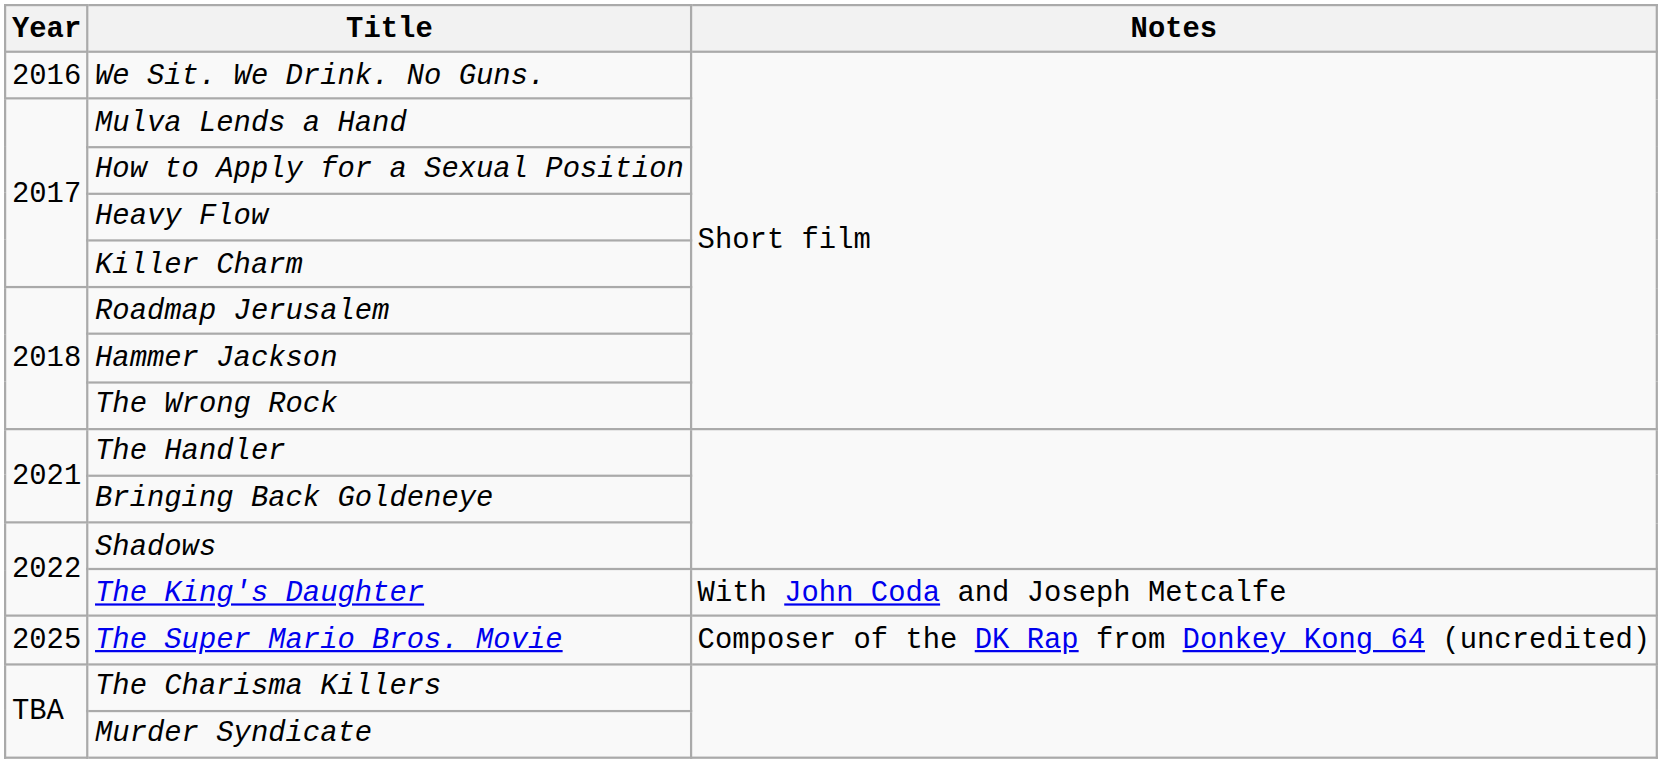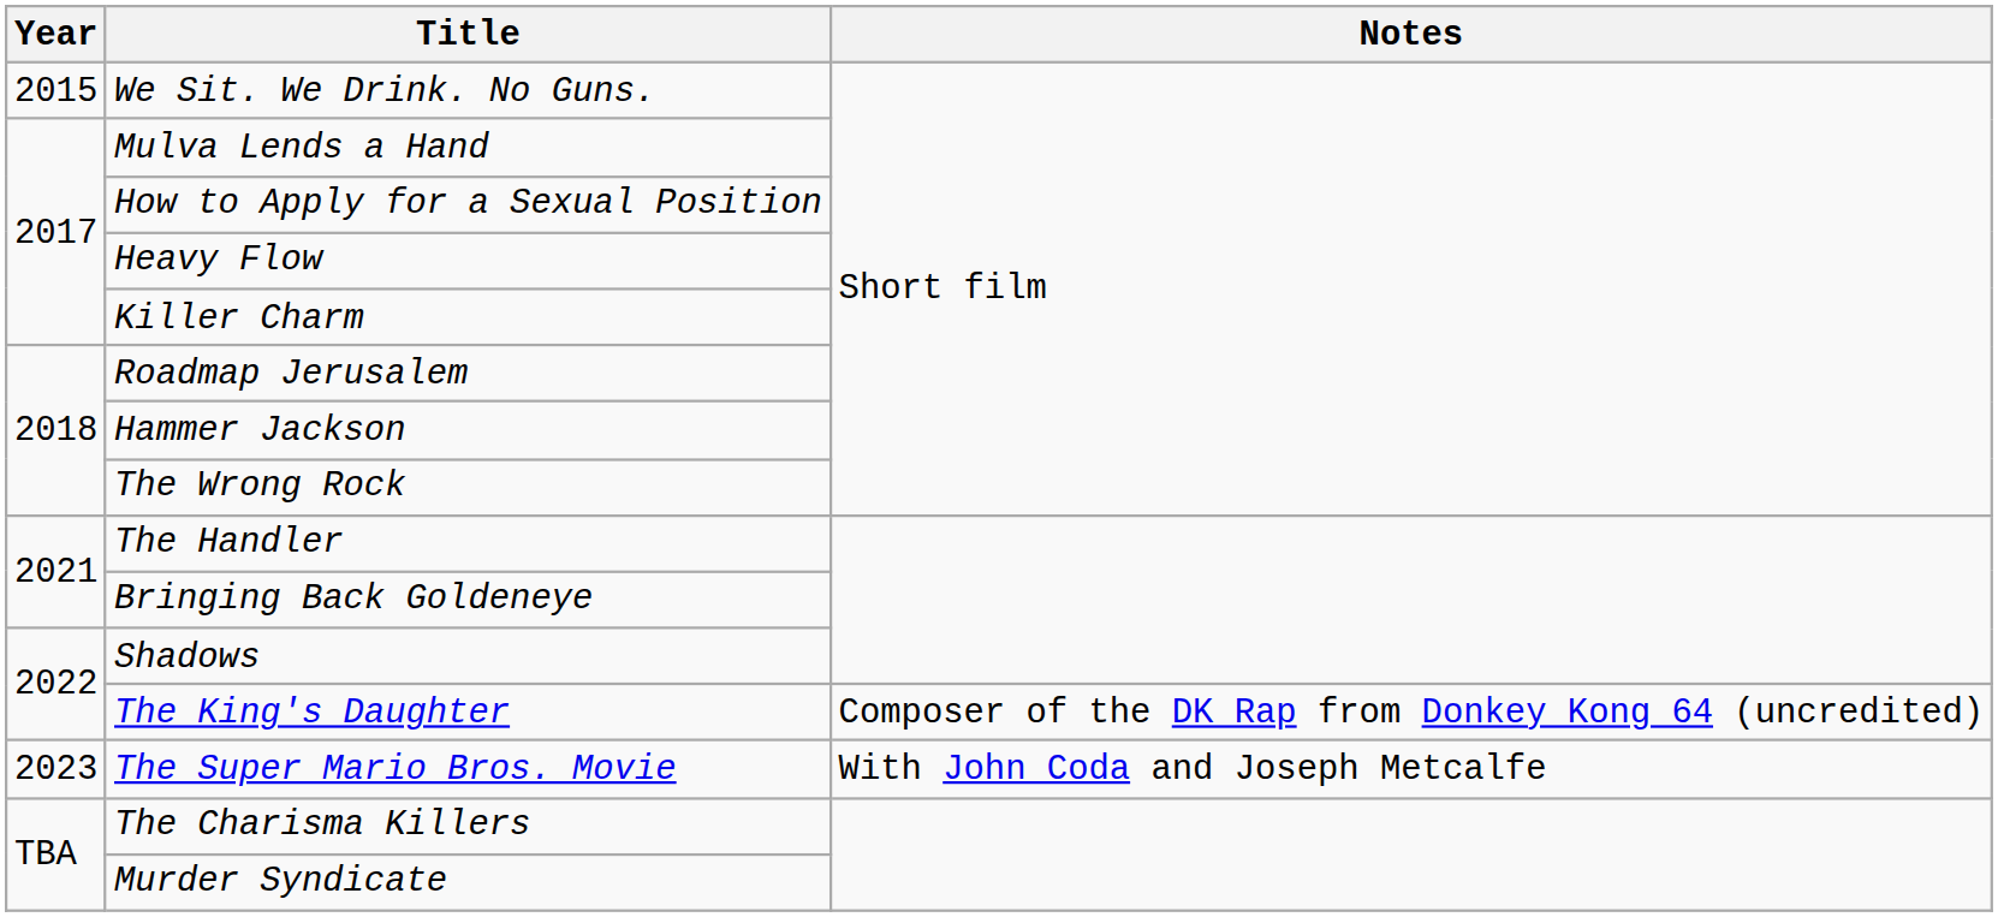We Sit. We Drink. No Guns. | Year: 2016 -> 2015
The King's Daughter | Notes: With John Coda and Joseph Metcalfe -> Composer of the DK Rap from Donkey Kong 64 (uncredited)
The Super Mario Bros. Movie | Year: 2025 -> 2023
The Super Mario Bros. Movie | Notes: Composer of the DK Rap from Donkey Kong 64 (uncredited) -> With John Coda and Joseph Metcalfe
